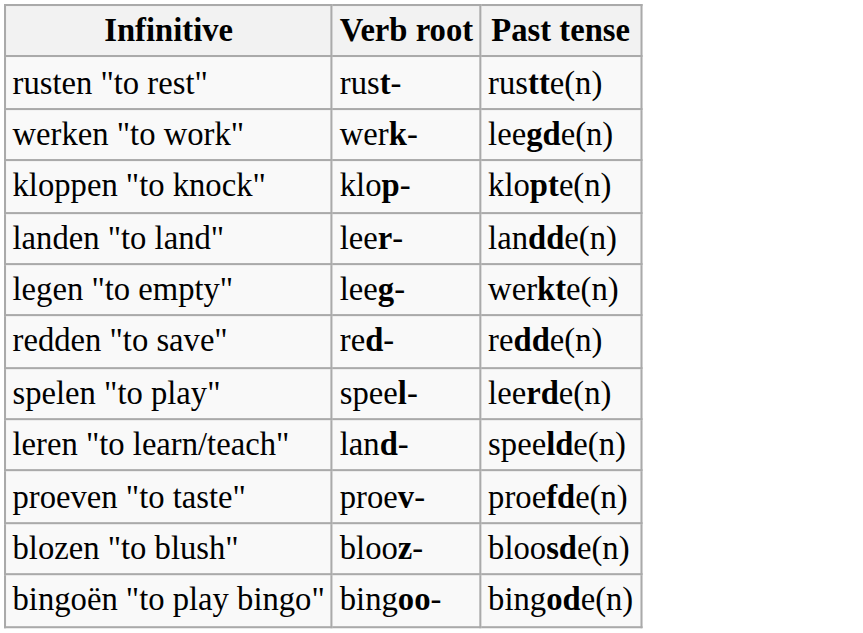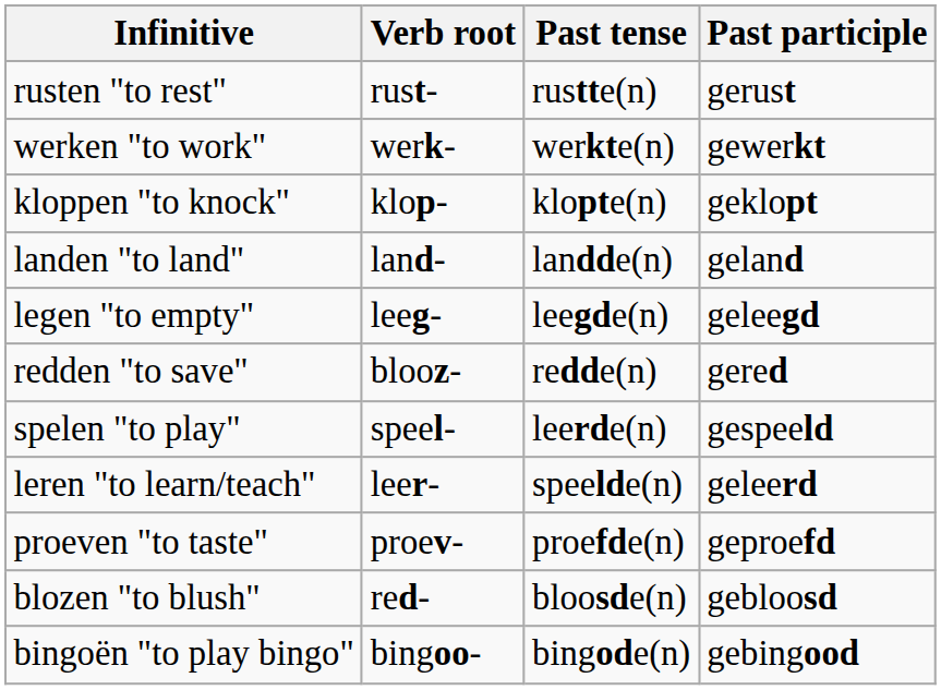+ column: Past participle | gerust | gewerkt | geklopt | geland | geleegd | gered | gespeeld | geleerd | geproefd | gebloosd | gebingood
werken "to work" | Past tense: leegde(n) -> werkte(n)
landen "to land" | Verb root: leer- -> land-
legen "to empty" | Past tense: werkte(n) -> leegde(n)
redden "to save" | Verb root: red- -> blooz-
leren "to learn/teach" | Verb root: land- -> leer-
blozen "to blush" | Verb root: blooz- -> red-
